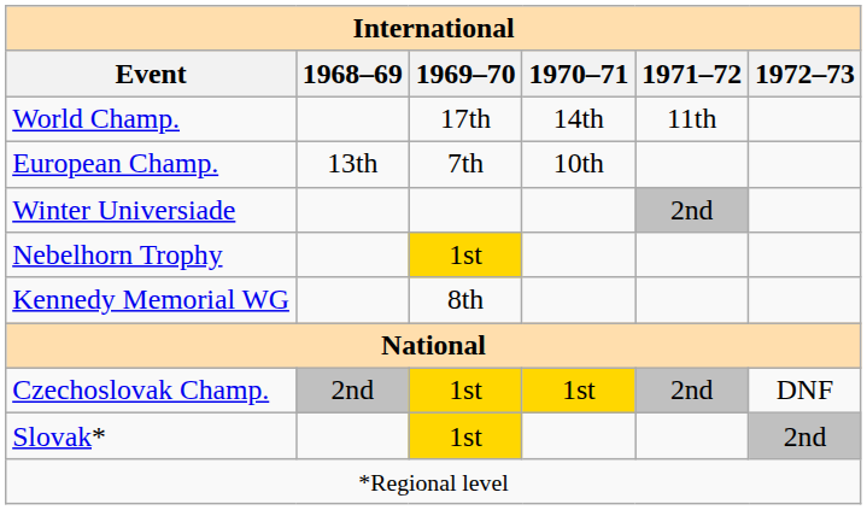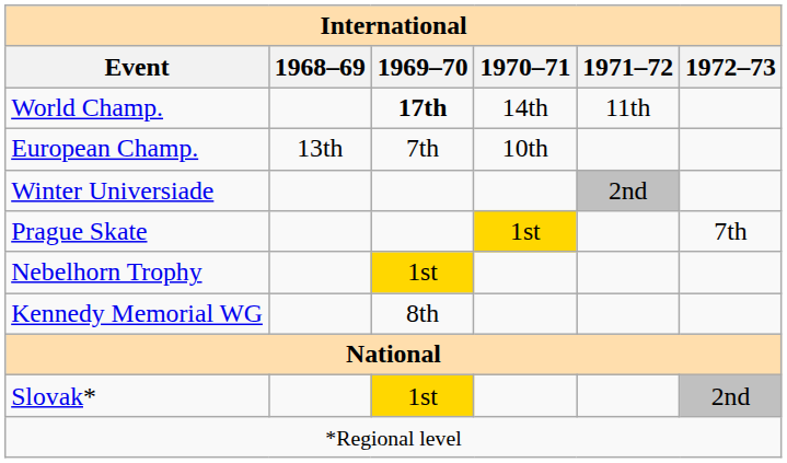World Champ. | 1969–70: normal -> bold
+ row: Prague Skate | 1st | 7th
- row: Czechoslovak Champ. | 2nd | 1st | 1st | 2nd | DNF
